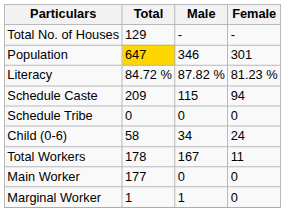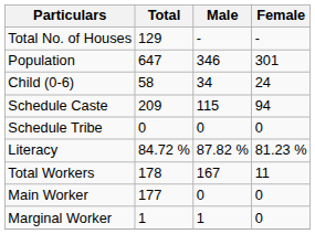Population | Total: gold background -> no background
rows swapped: Child (0-6) <-> Literacy
